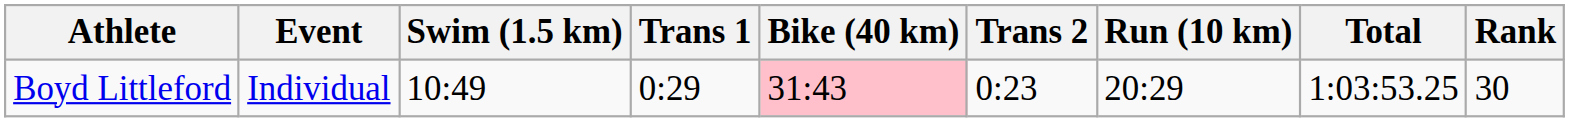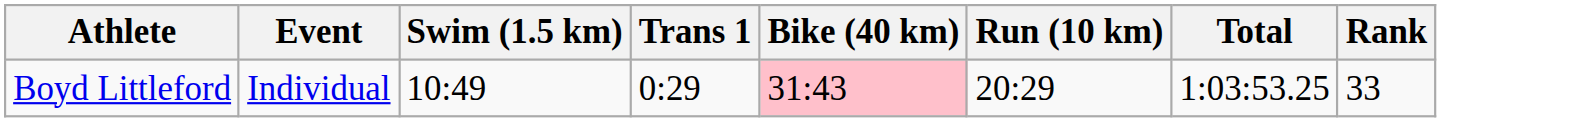- column: Trans 2 | 0:23
Boyd Littleford | Rank: 30 -> 33
